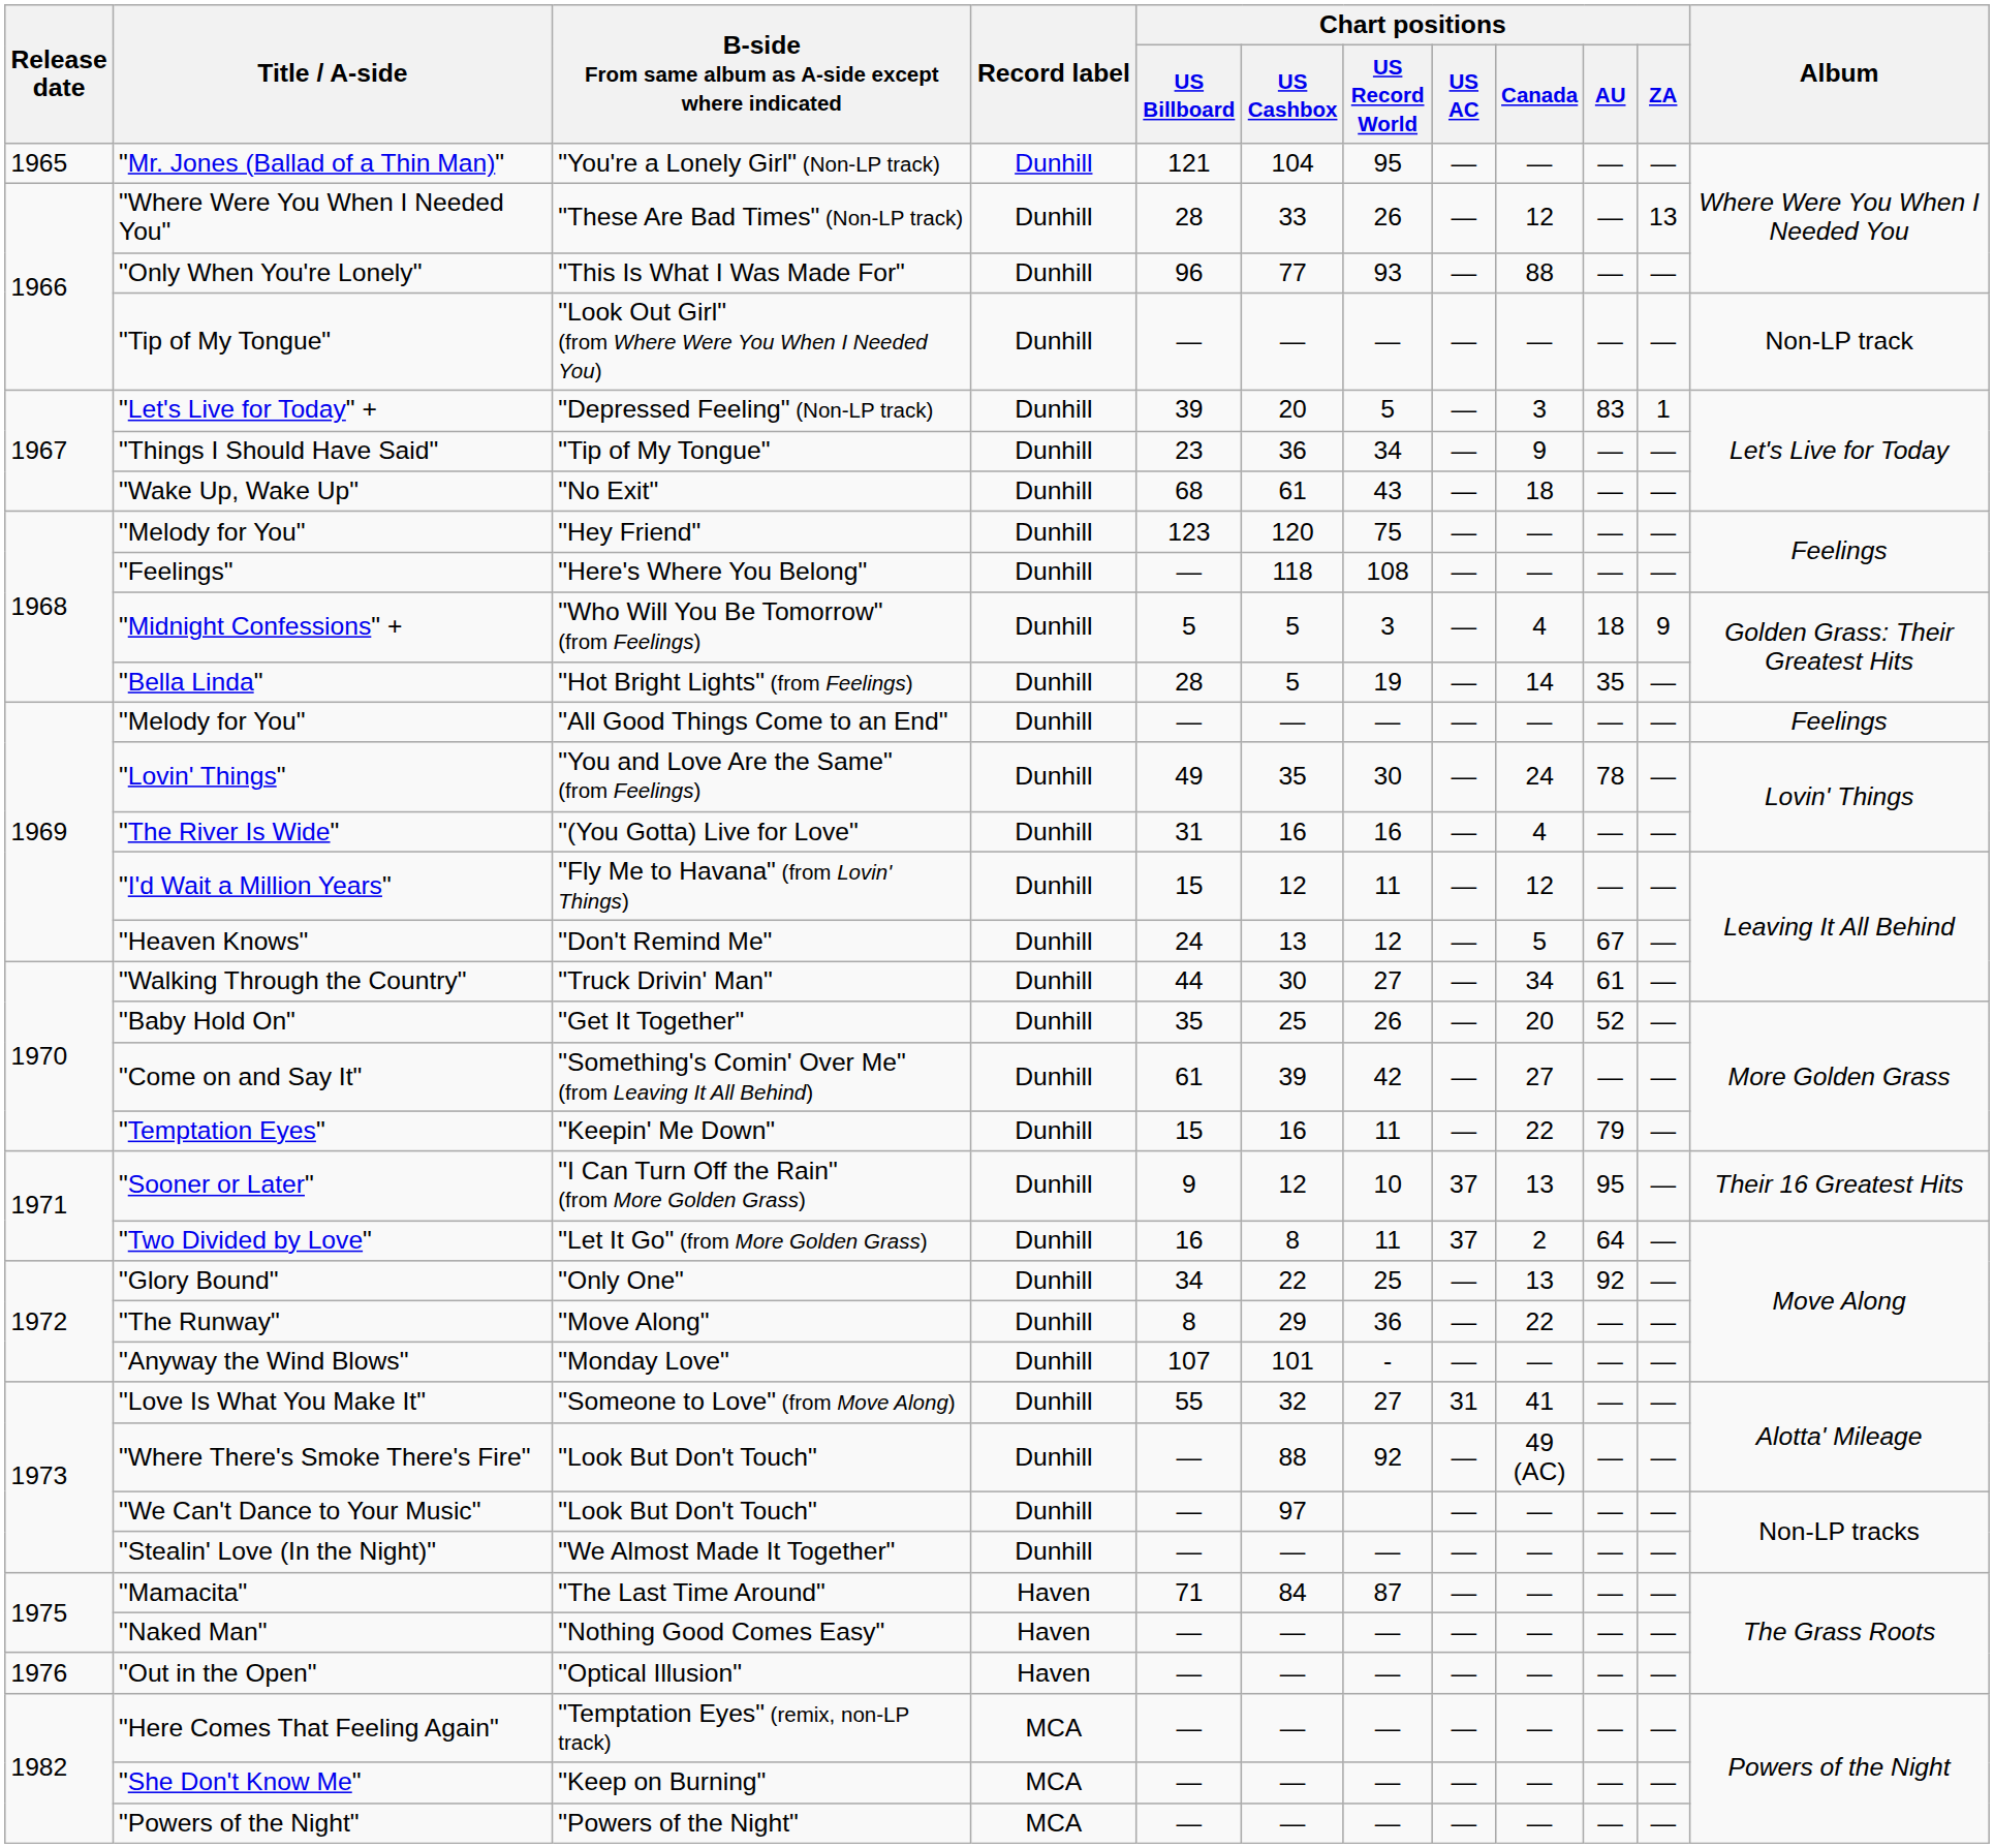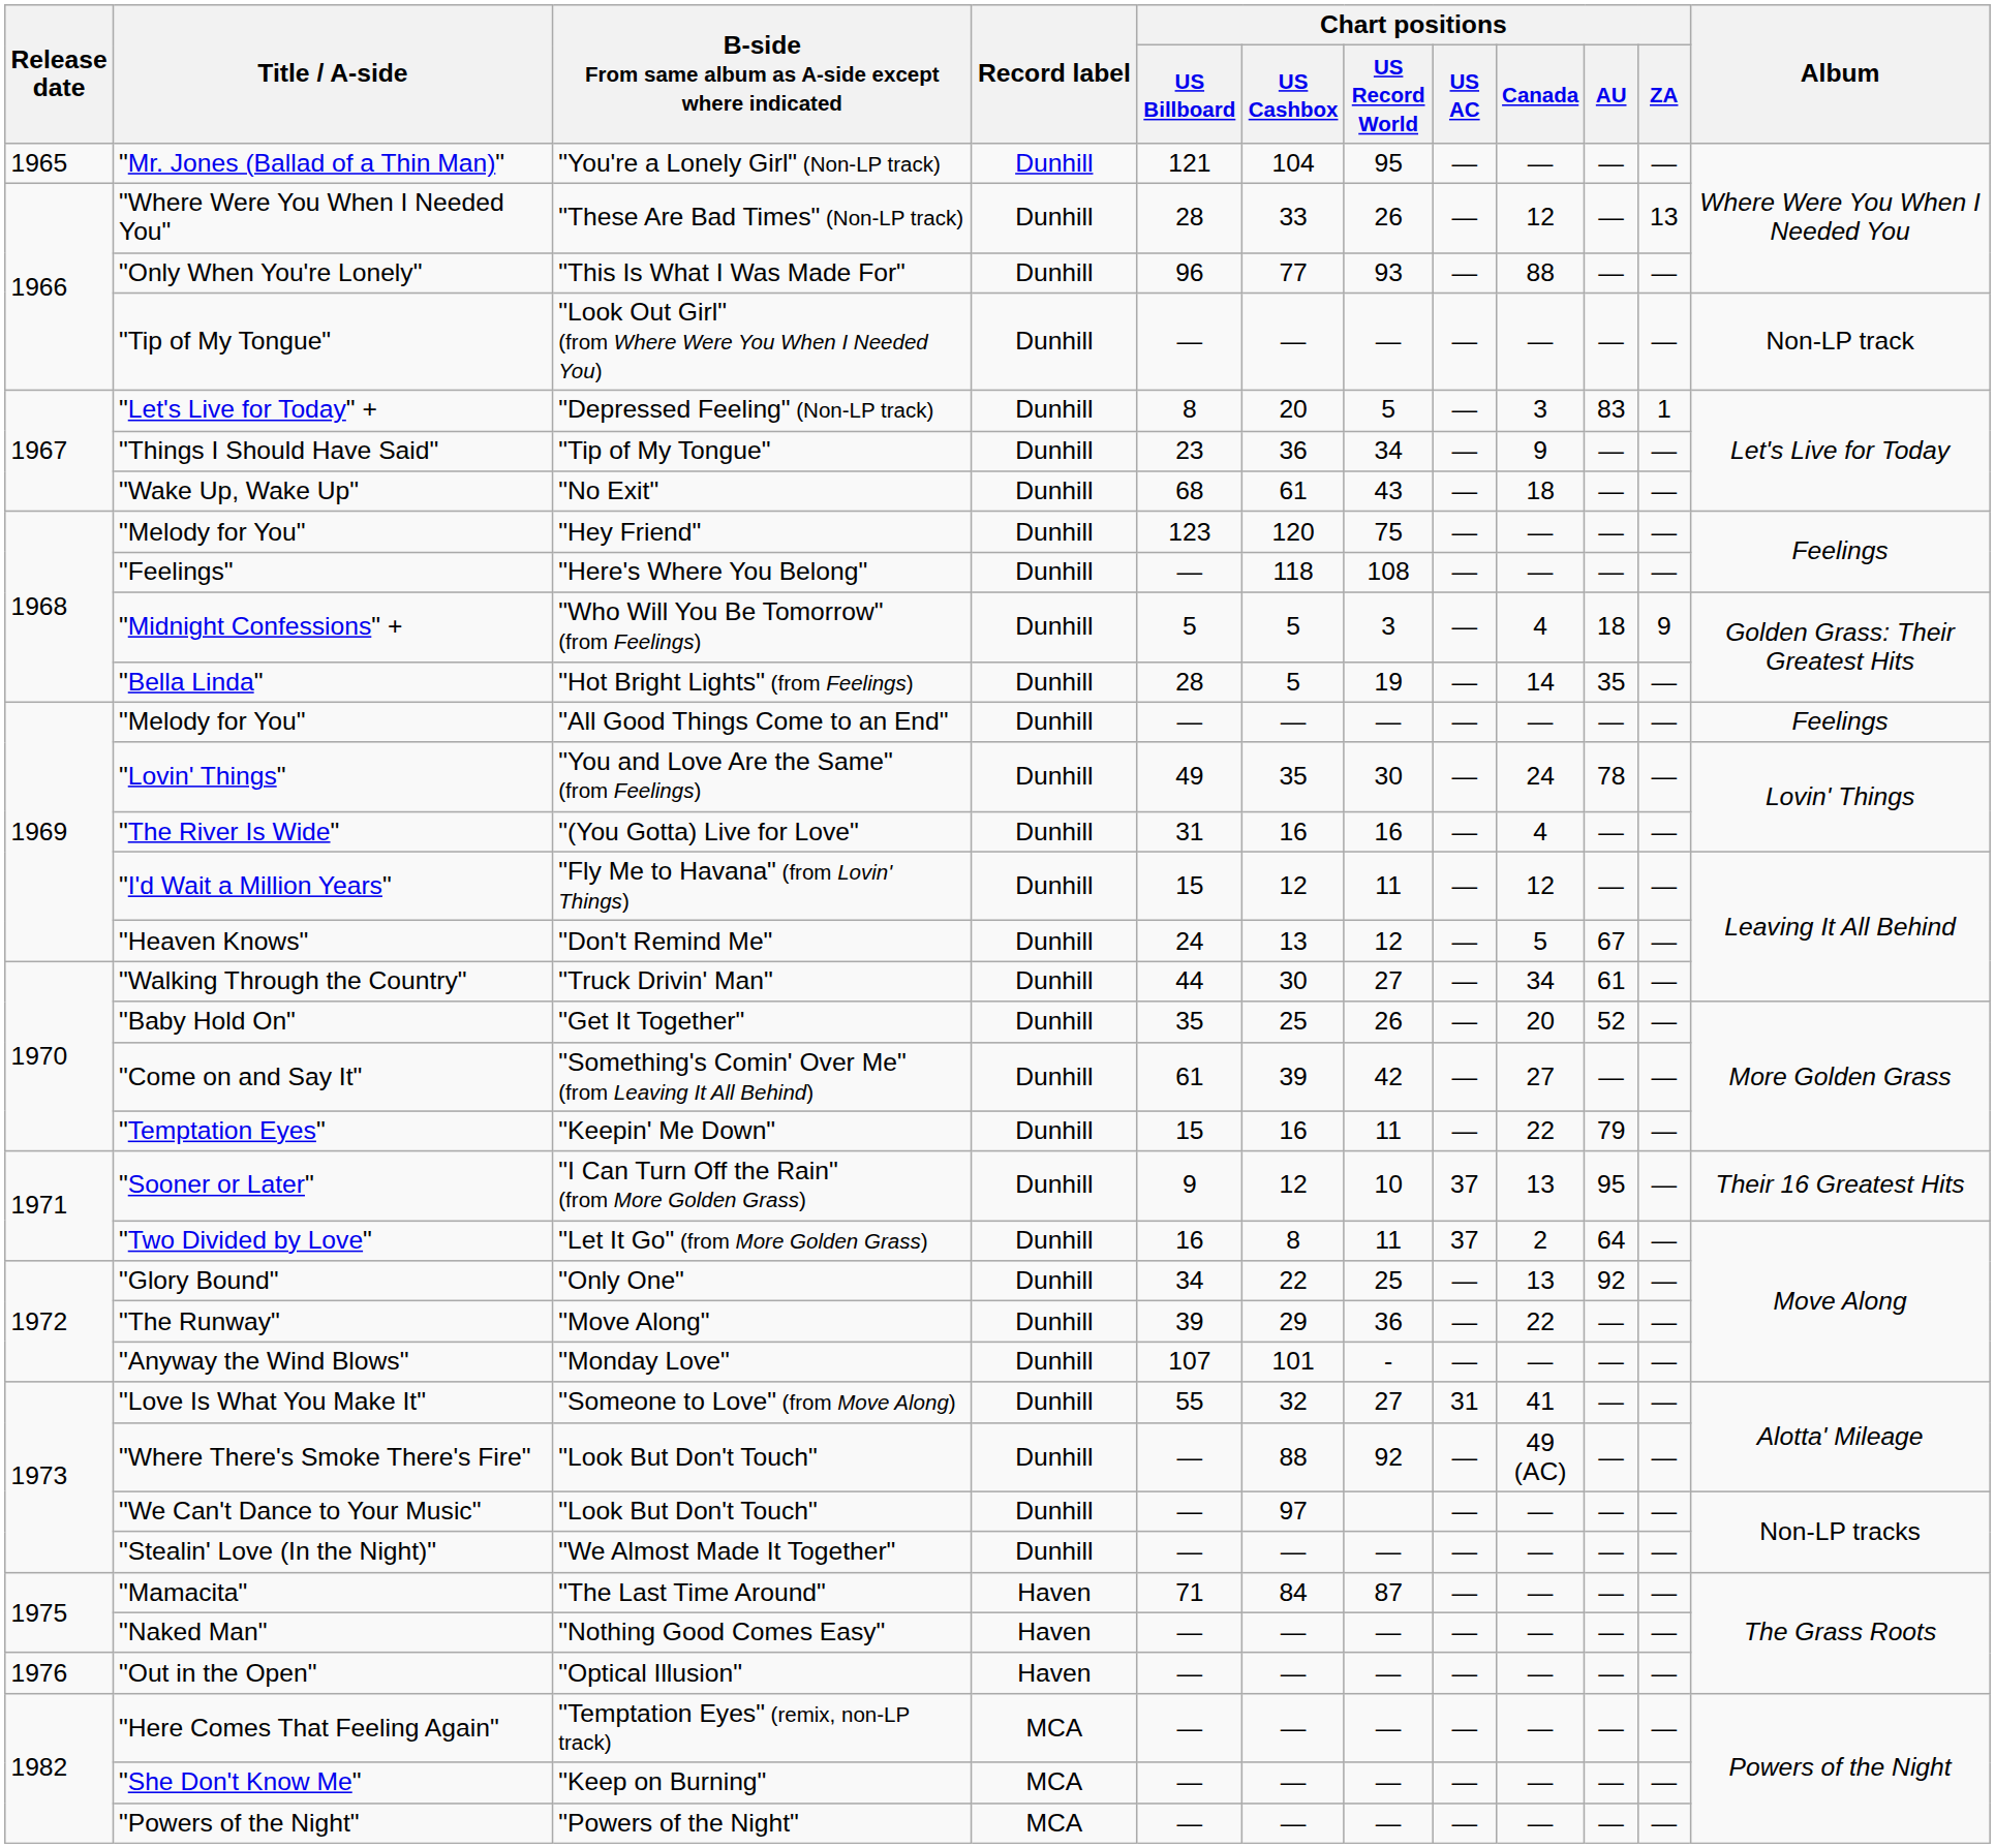"Let's Live for Today" + | Chart positions / US Billboard: 39 -> 8
"The Runway" | Chart positions / US Billboard: 8 -> 39
